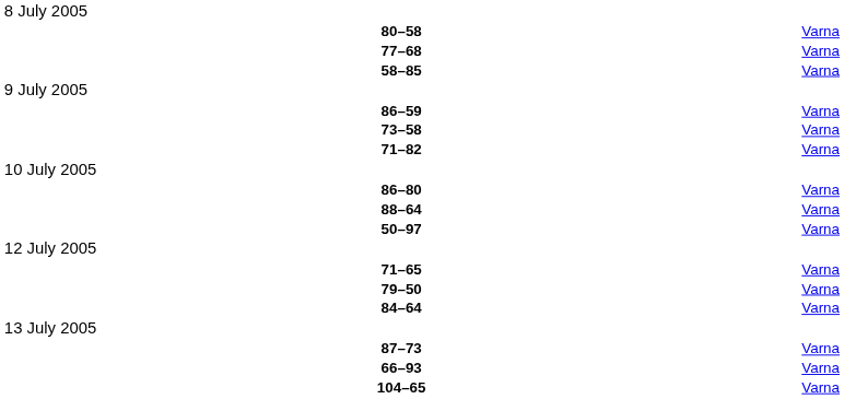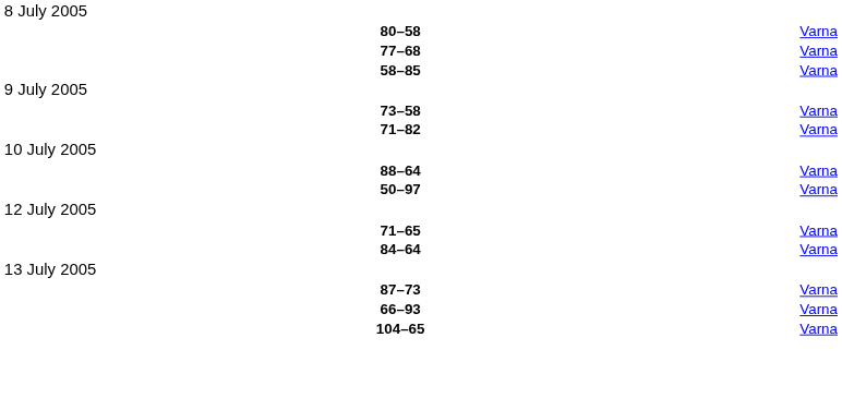- row: 86–59 | Varna
- row: 86–80 | Varna
- row: 79–50 | Varna
